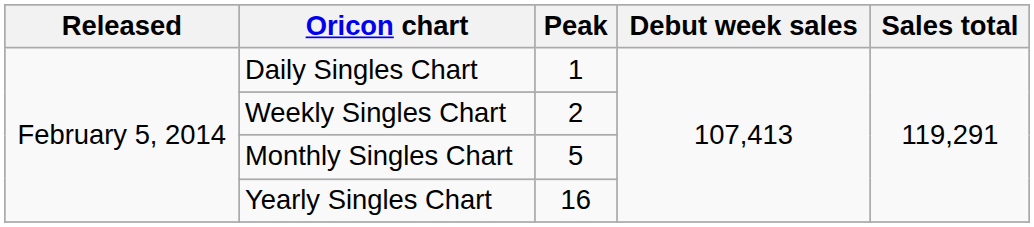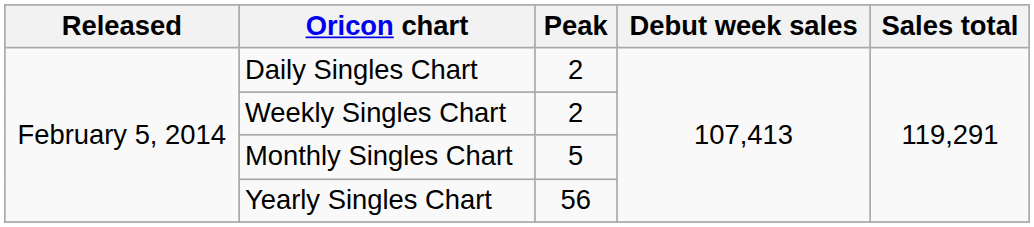Daily Singles Chart | Peak: 1 -> 2
Yearly Singles Chart | Peak: 16 -> 56
